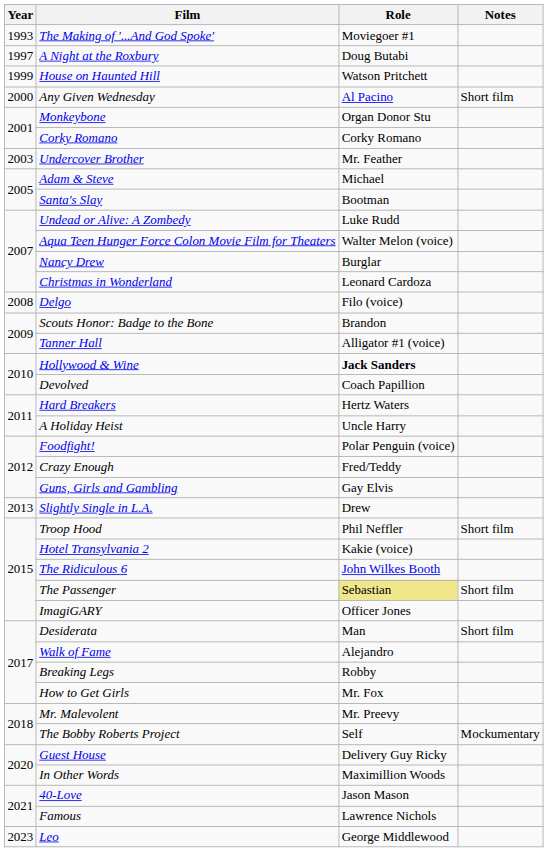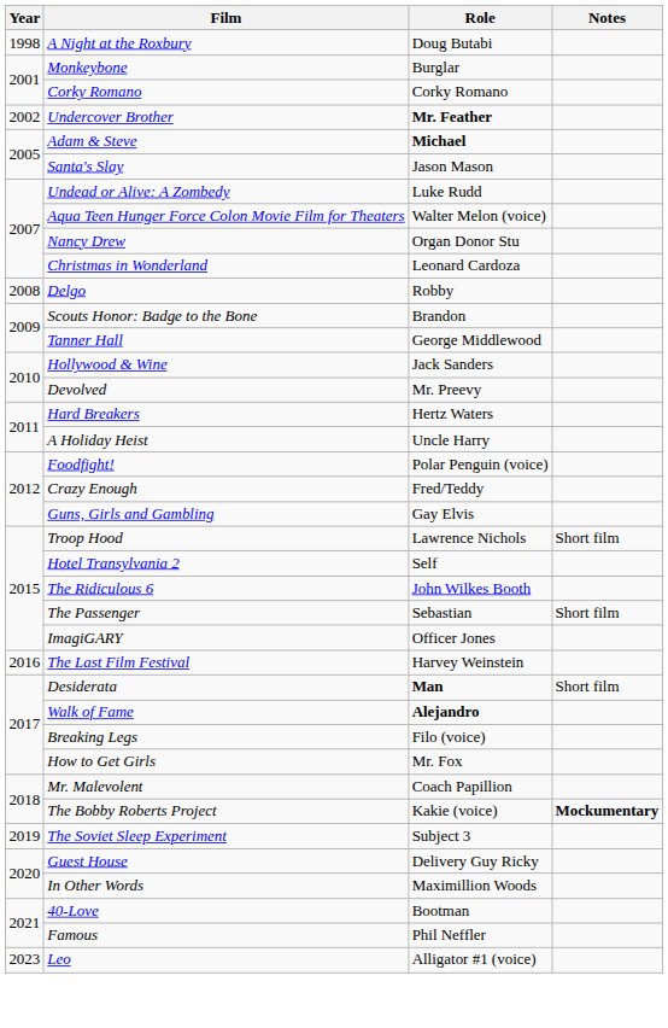- row: 1993 | The Making of '...And God Spoke' | Moviegoer #1
A Night at the Roxbury | Year: 1997 -> 1998
- row: 1999 | House on Haunted Hill | Watson Pritchett
- row: 2000 | Any Given Wednesday | Al Pacino | Short film
Monkeybone | Role: Organ Donor Stu -> Burglar
Undercover Brother | Year: 2003 -> 2002
Undercover Brother | Role: normal -> bold
Adam & Steve | Role: normal -> bold
Santa's Slay | Role: Bootman -> Jason Mason
Nancy Drew | Role: Burglar -> Organ Donor Stu
Delgo | Role: Filo (voice) -> Robby
Tanner Hall | Role: Alligator #1 (voice) -> George Middlewood
Hollywood & Wine | Role: bold -> normal
Devolved | Role: Coach Papillion -> Mr. Preevy
- row: 2013 | Slightly Single in L.A. | Drew
Troop Hood | Role: Phil Neffler -> Lawrence Nichols
Hotel Transylvania 2 | Role: Kakie (voice) -> Self
The Passenger | Role: khaki background -> no background
+ row: 2016 | The Last Film Festival | Harvey Weinstein
Desiderata | Role: normal -> bold
Walk of Fame | Role: normal -> bold
Breaking Legs | Role: Robby -> Filo (voice)
Mr. Malevolent | Role: Mr. Preevy -> Coach Papillion
The Bobby Roberts Project | Role: Self -> Kakie (voice)
The Bobby Roberts Project | Notes: normal -> bold
+ row: 2019 | The Soviet Sleep Experiment | Subject 3
40-Love | Role: Jason Mason -> Bootman
Famous | Role: Lawrence Nichols -> Phil Neffler
Leo | Role: George Middlewood -> Alligator #1 (voice)
